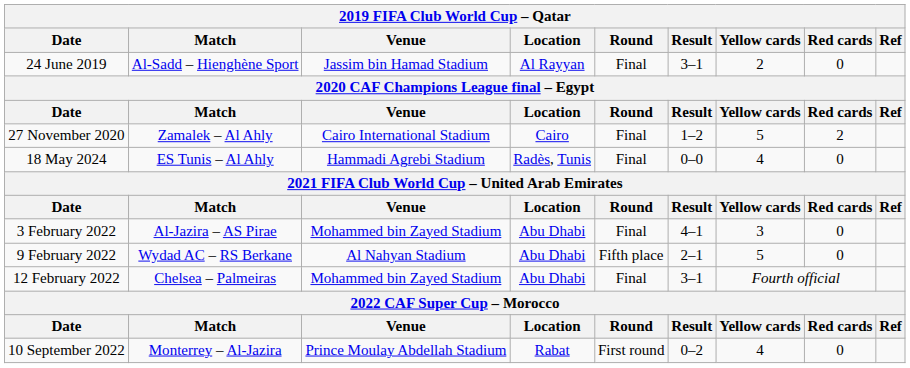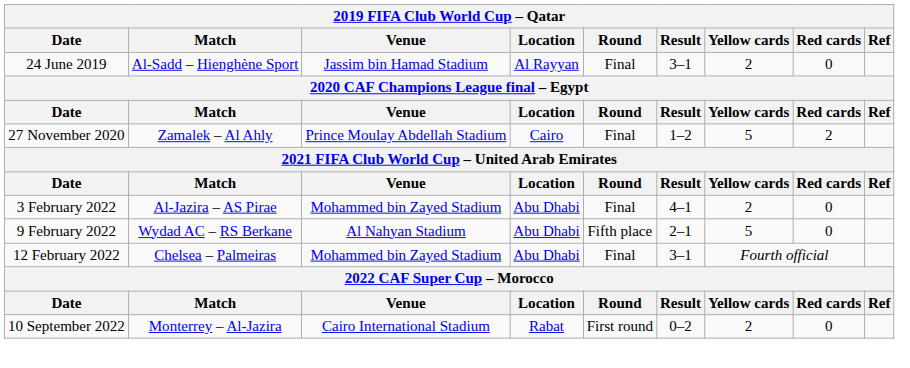27 November 2020 | Venue: Cairo International Stadium -> Prince Moulay Abdellah Stadium
- row: 18 May 2024 | ES Tunis – Al Ahly | Hammadi Agrebi Stadium | Radès, Tunis | Final | 0–0 | 4 | 0
3 February 2022 | Yellow cards: 3 -> 2
10 September 2022 | Venue: Prince Moulay Abdellah Stadium -> Cairo International Stadium
10 September 2022 | Yellow cards: 4 -> 2
